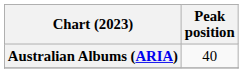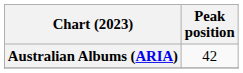Australian Albums (ARIA) | Peak position: 40 -> 42
